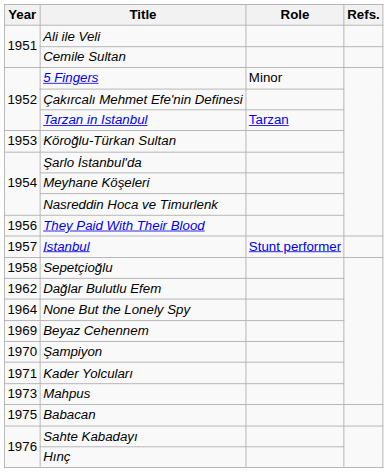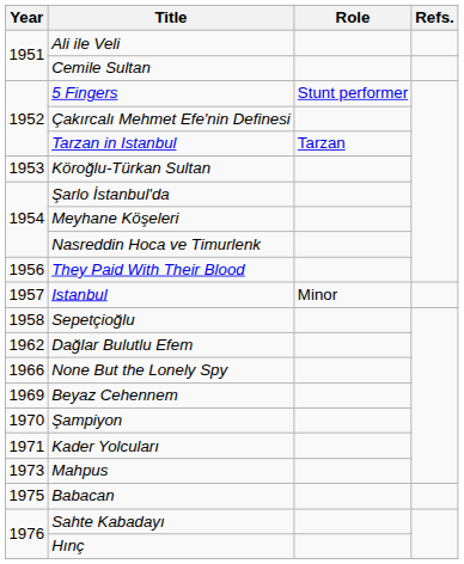5 Fingers | Role: Minor -> Stunt performer
Istanbul | Role: Stunt performer -> Minor
None But the Lonely Spy | Year: 1964 -> 1966
